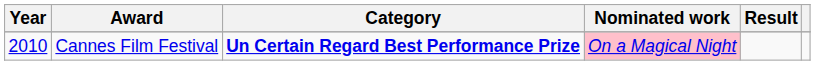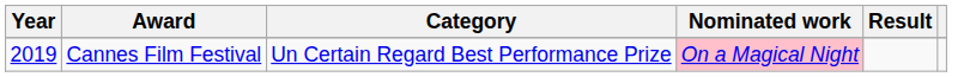Cannes Film Festival | Year: 2010 -> 2019
Cannes Film Festival | Category: bold -> normal
